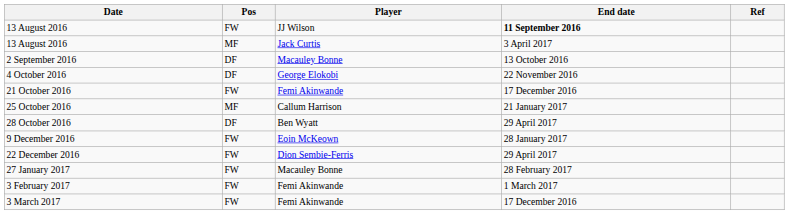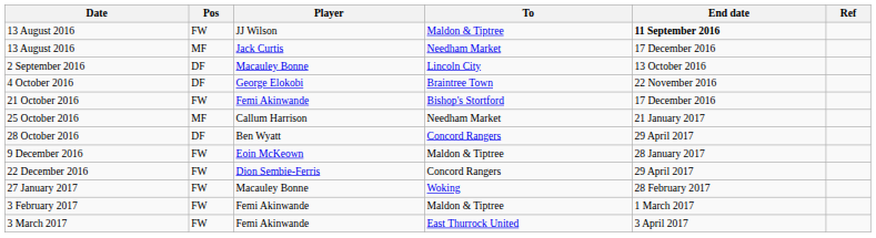+ column: To | Maldon & Tiptree | Needham Market | Lincoln City | Braintree Town | Bishop's Stortford | Needham Market | Concord Rangers | Maldon & Tiptree | Concord Rangers | Woking | Maldon & Tiptree | East Thurrock United
13 August 2016 / Jack Curtis | End date: 3 April 2017 -> 17 December 2016
3 March 2017 | End date: 17 December 2016 -> 3 April 2017
